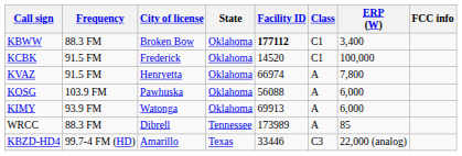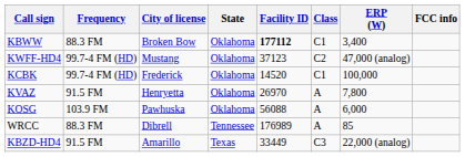+ row: KWFF-HD4 | 99.7-4 FM (HD) | Mustang | Oklahoma | 37123 | C2 | 47,000 (analog)
KCBK | Frequency: 91.5 FM -> 99.7-4 FM (HD)
KVAZ | Facility ID: 66974 -> 26970
- row: KIMY | 93.9 FM | Watonga | Oklahoma | 69913 | A | 6,000
WRCC | Facility ID: 173989 -> 176989
KBZD-HD4 | Frequency: 99.7-4 FM (HD) -> 91.5 FM
KBZD-HD4 | Facility ID: 33446 -> 33449
